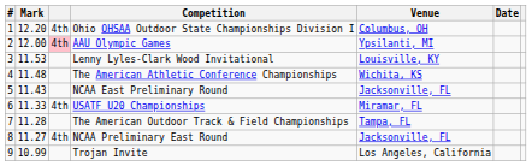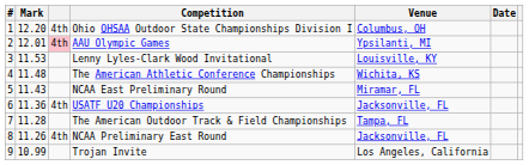AAU Olympic Games | Mark: 12.00 -> 12.01
NCAA East Preliminary Round | Venue: Jacksonville, FL -> Miramar, FL
USATF U20 Championships | Mark: 11.33 -> 11.36
USATF U20 Championships | Venue: Miramar, FL -> Jacksonville, FL
NCAA Preliminary East Round | Mark: 11.27 -> 11.26
